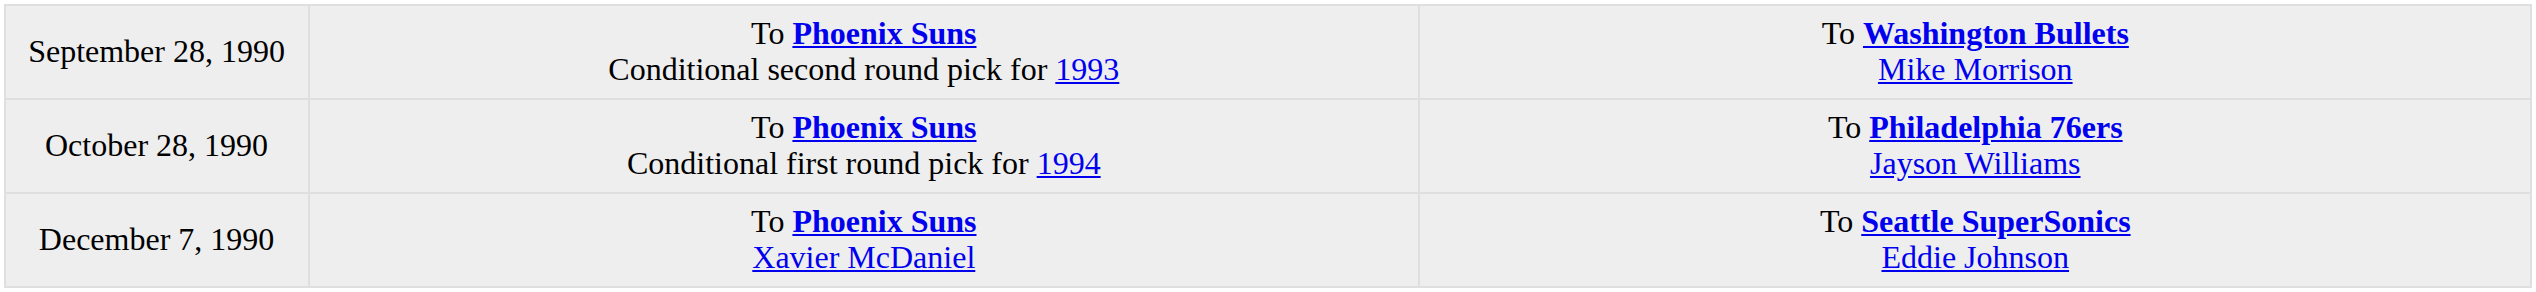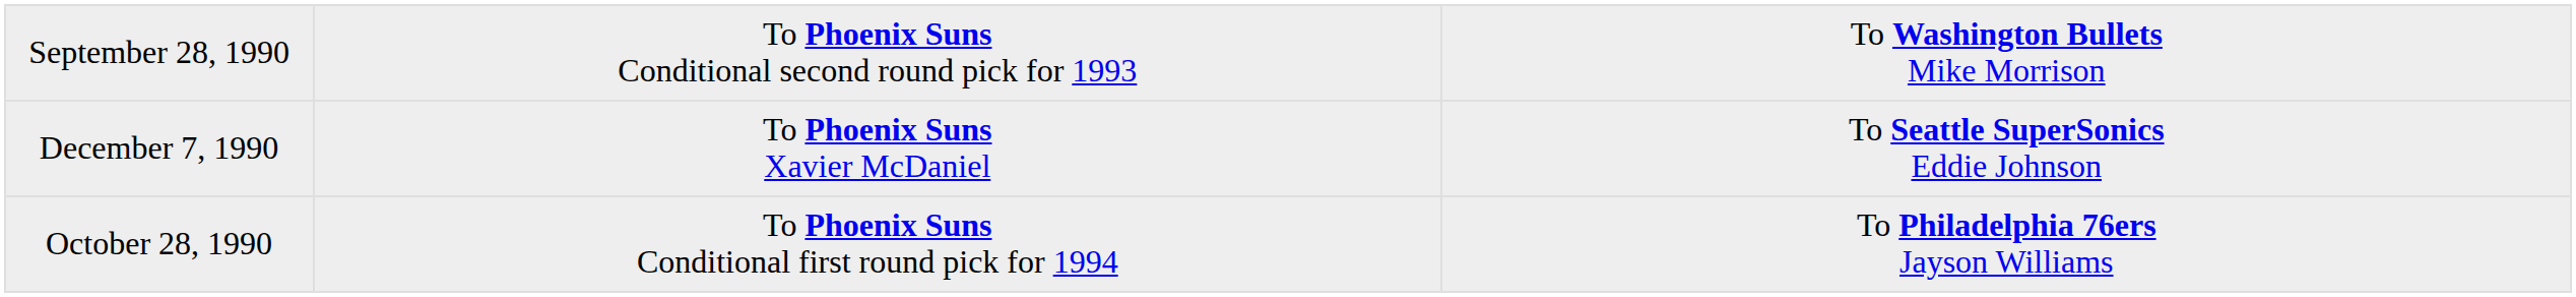rows swapped: October 28, 1990 <-> December 7, 1990
